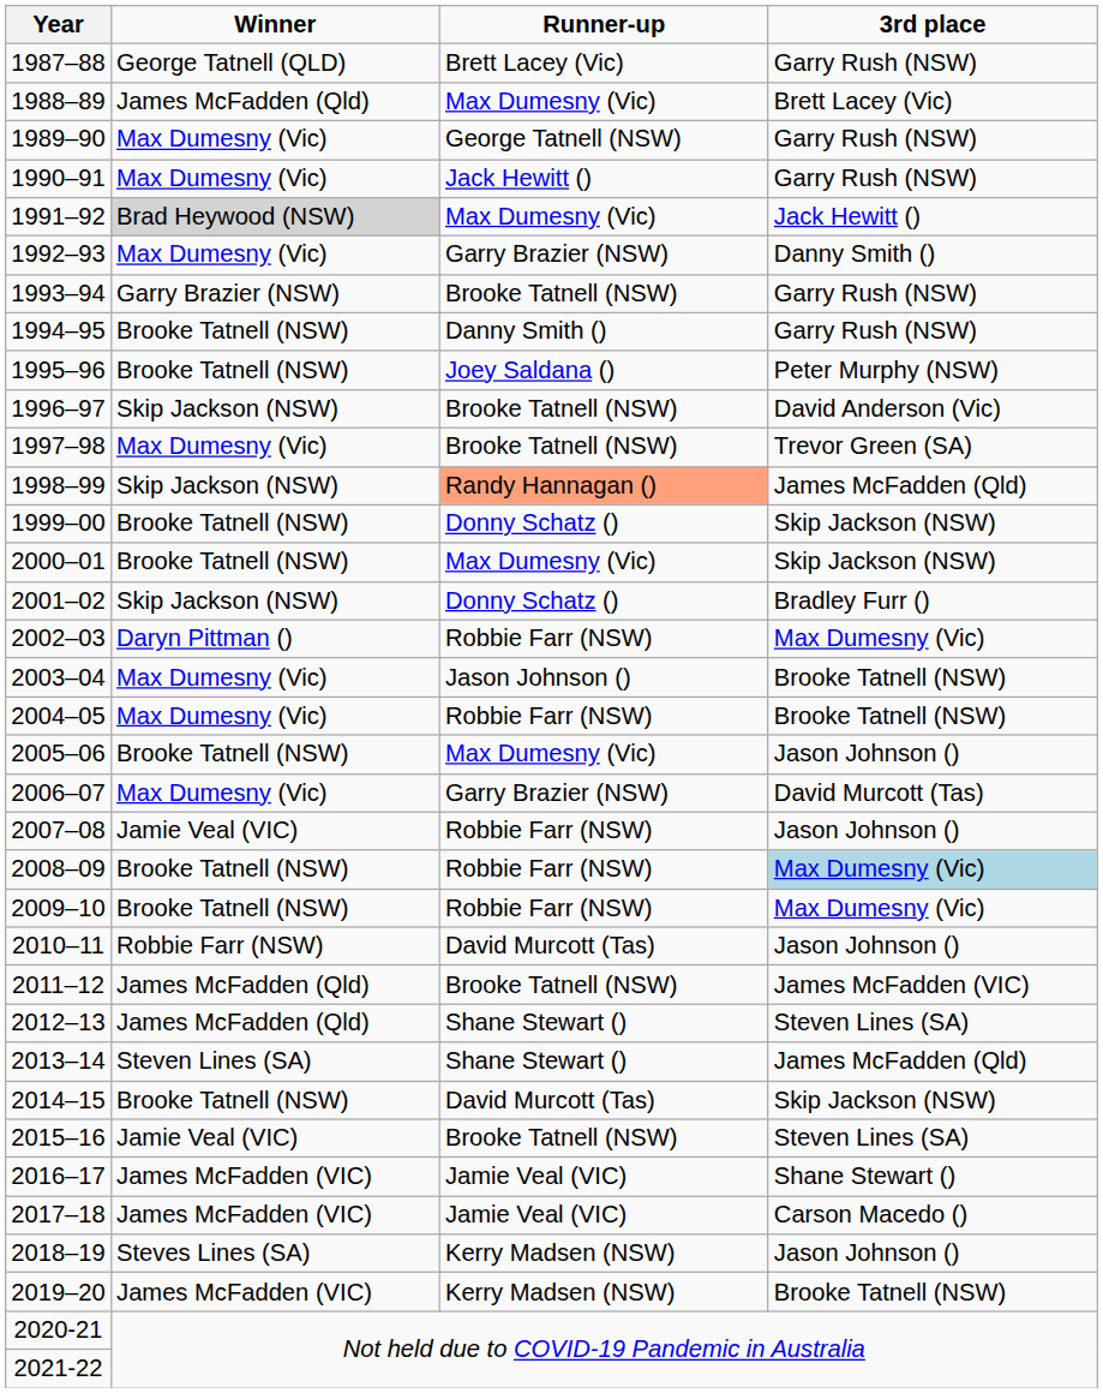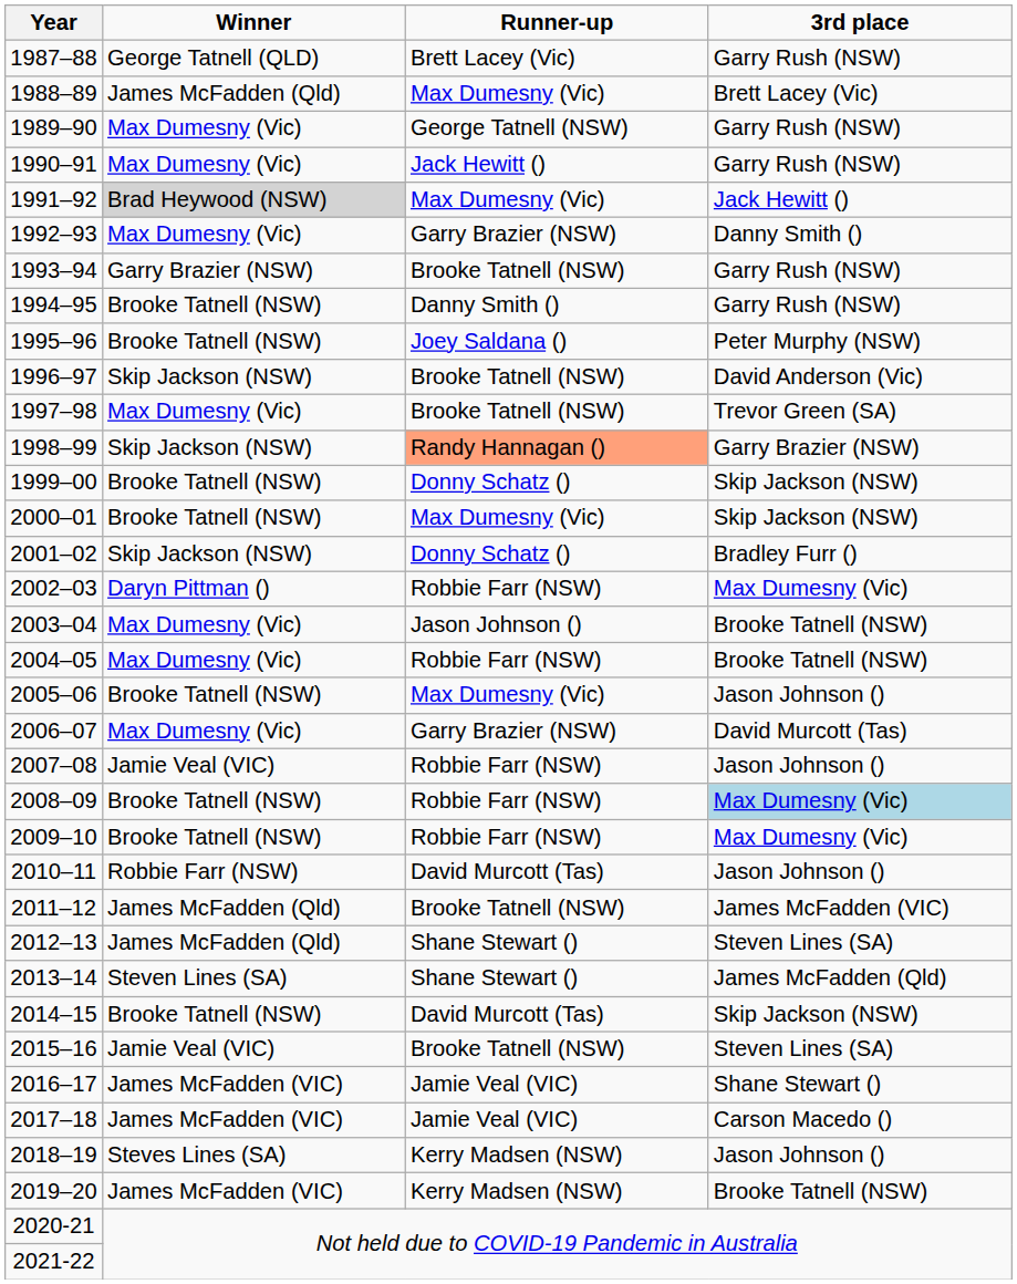1998–99 | 3rd place: James McFadden (Qld) -> Garry Brazier (NSW)
